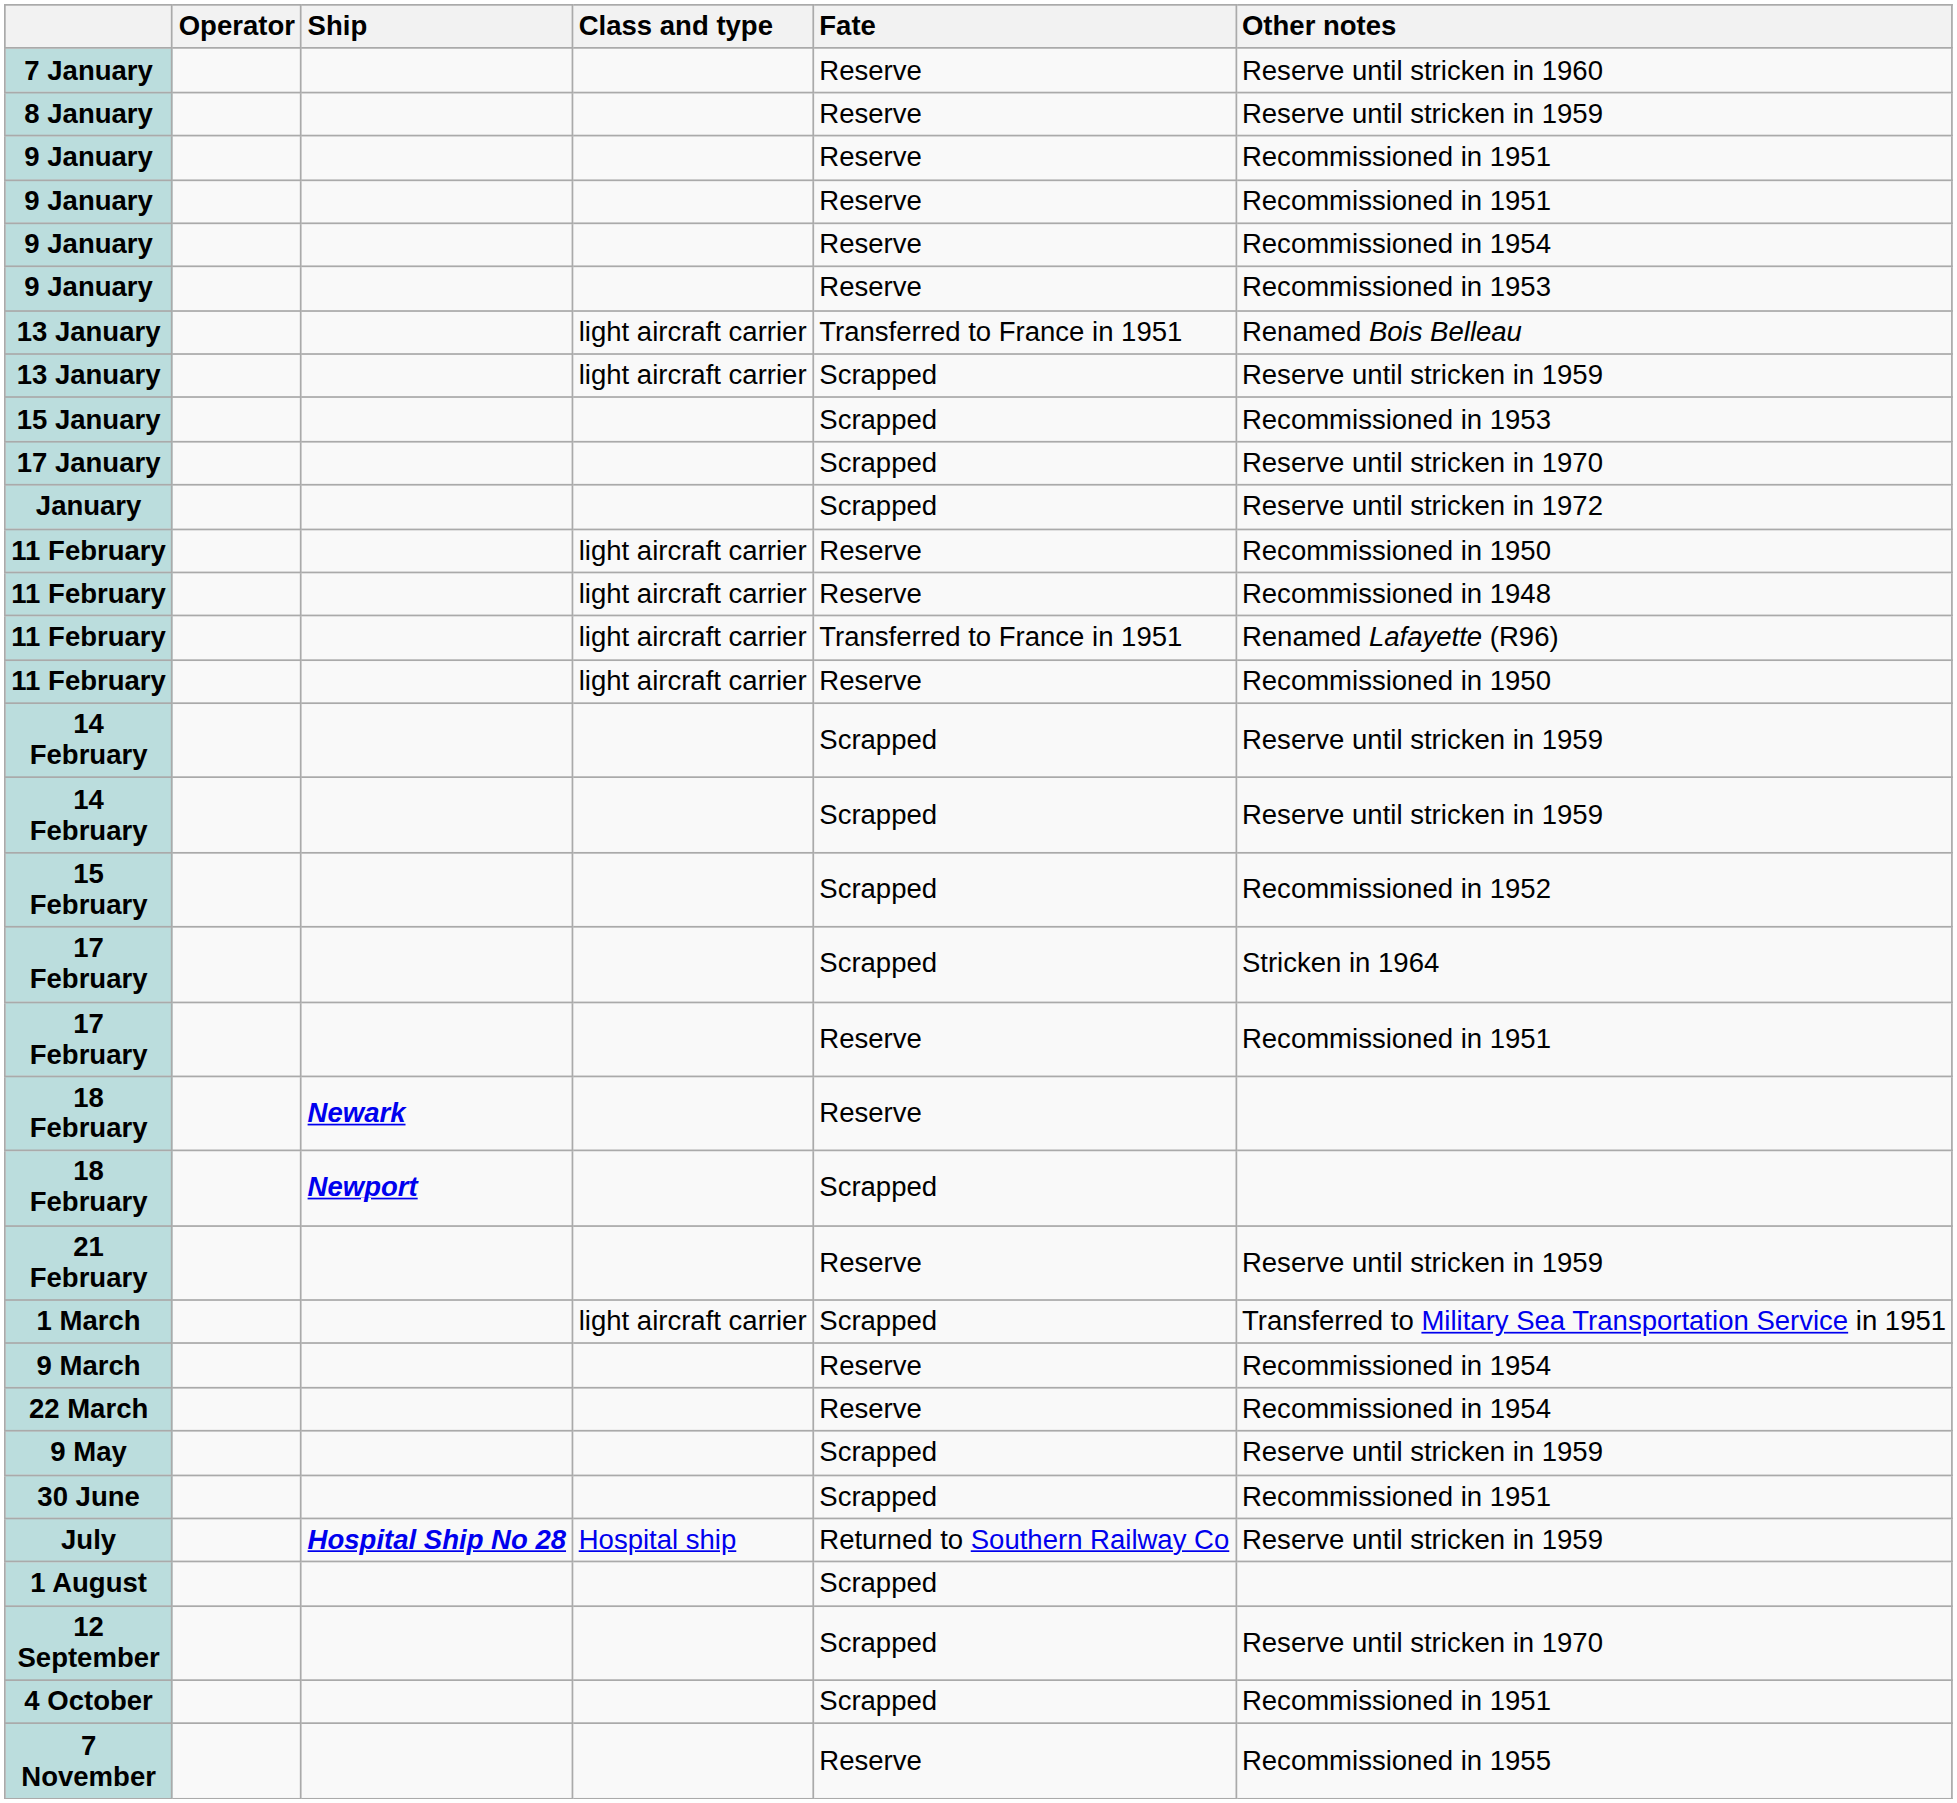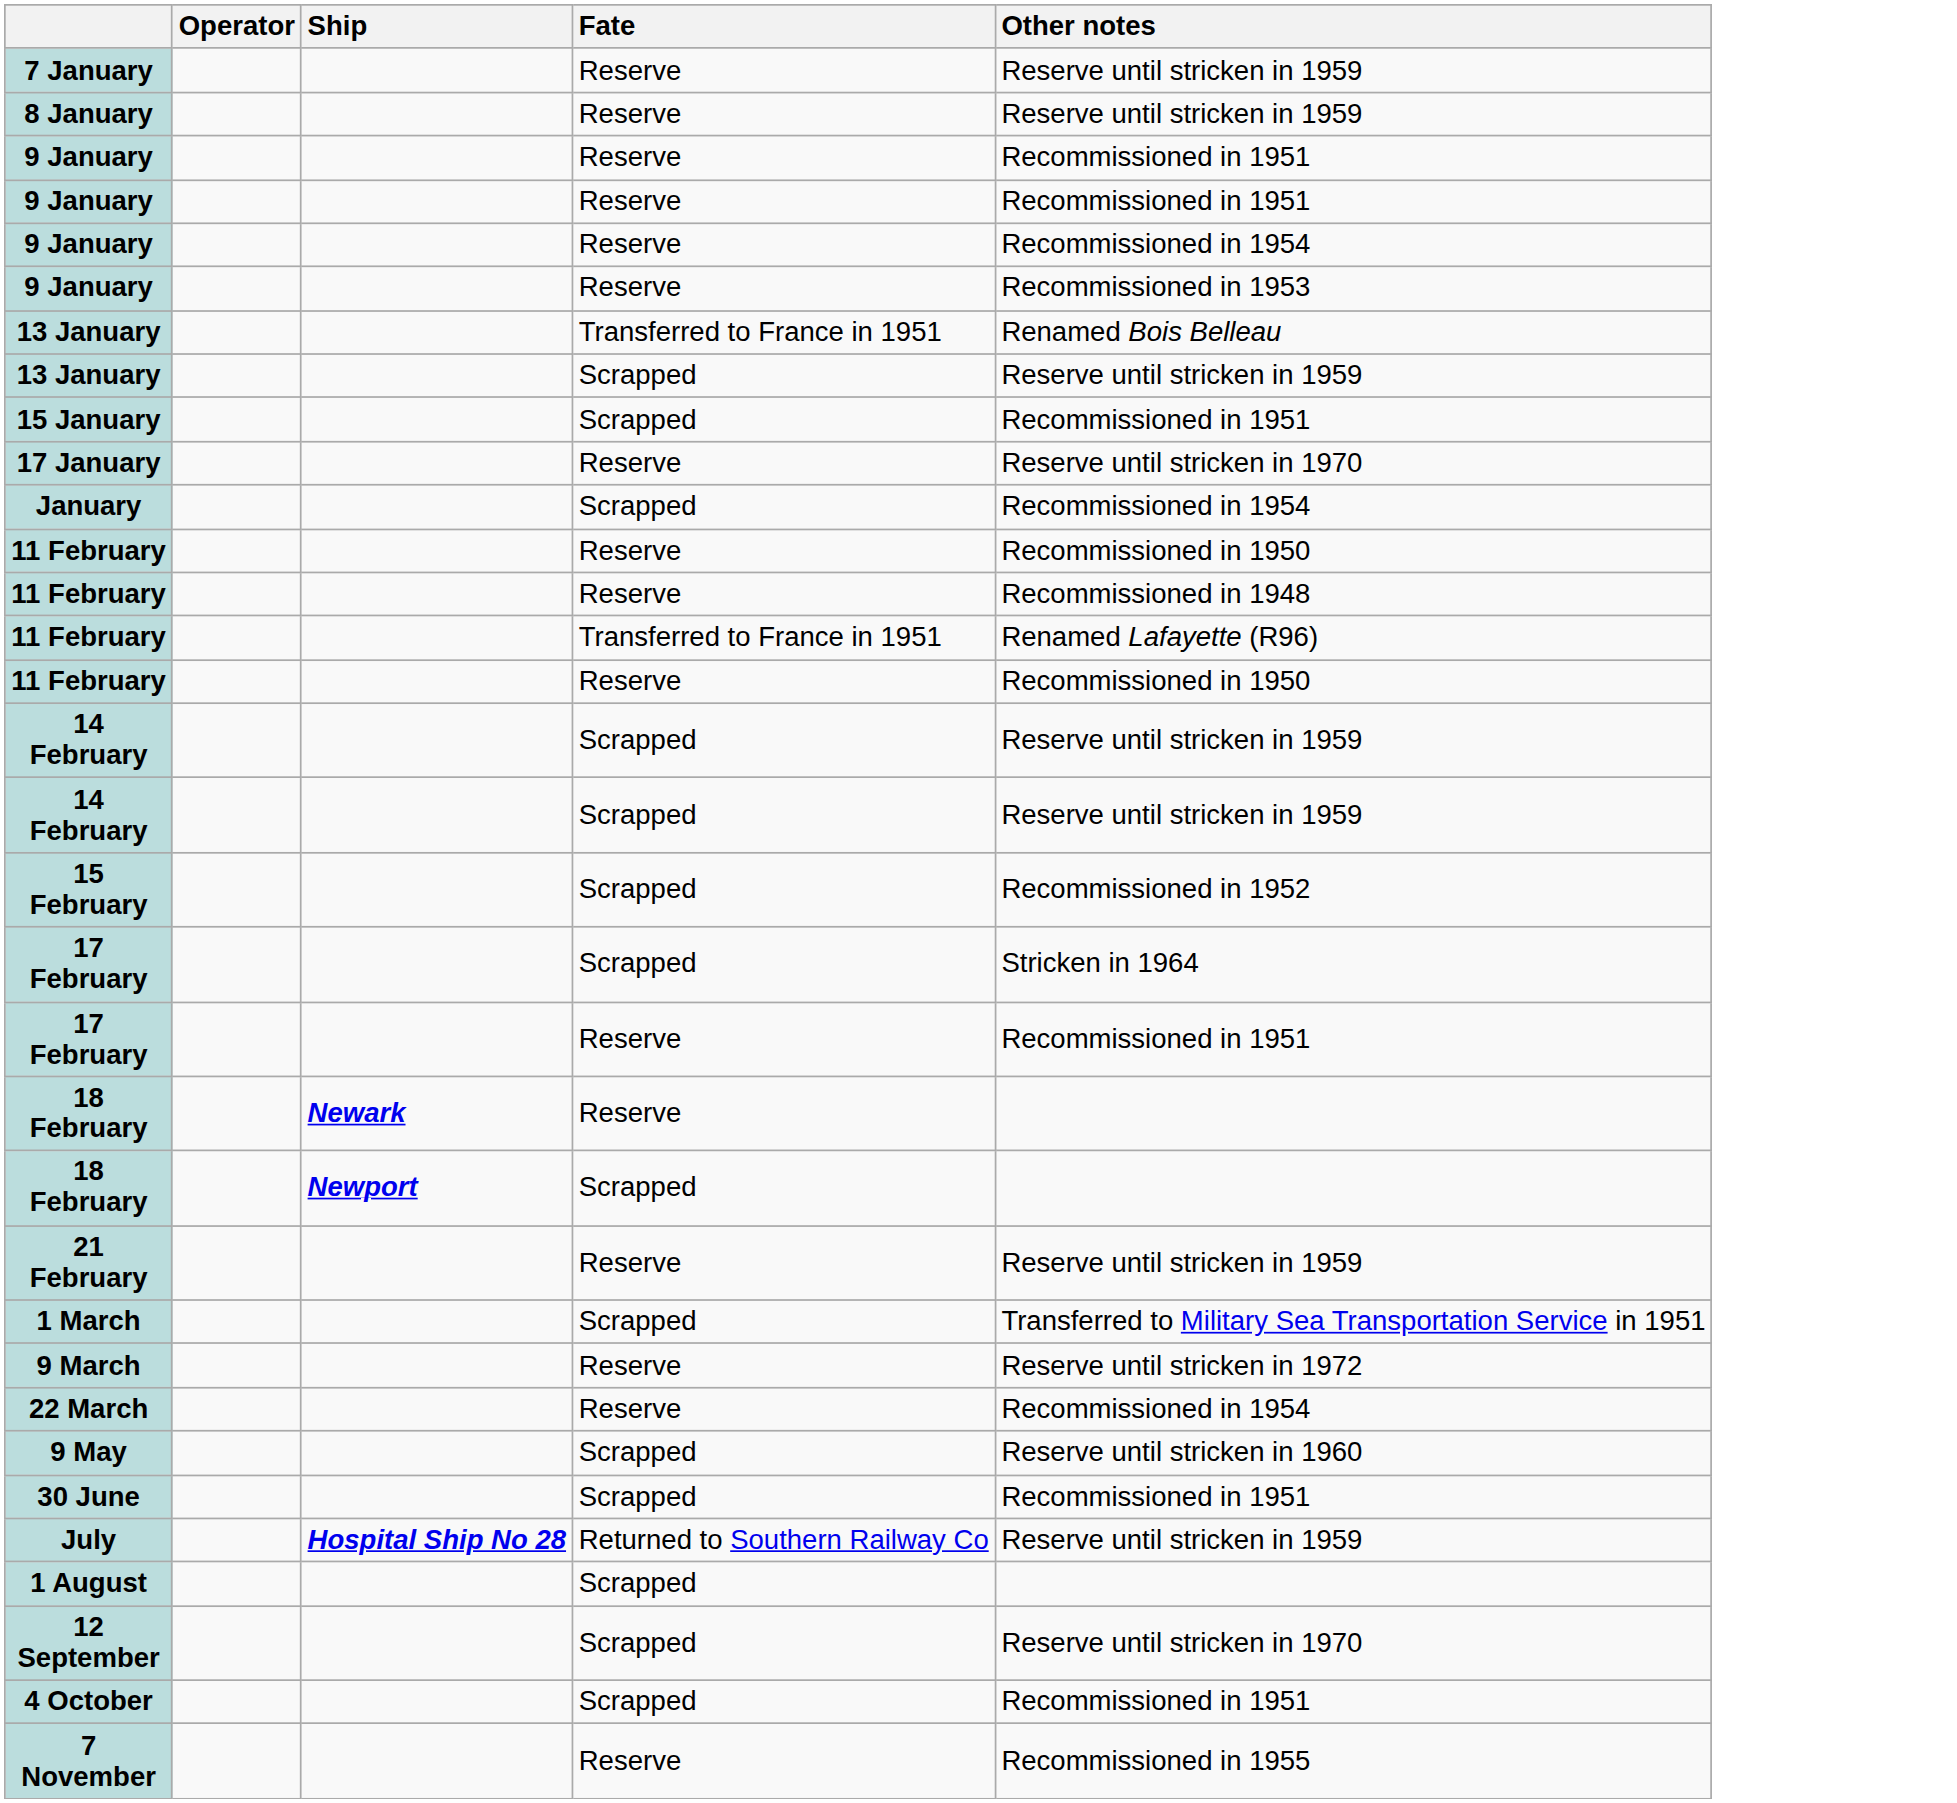- column: Class and type | light aircraft carrier | light aircraft carrier | light aircraft carrier | light aircraft carrier | light aircraft carrier | light aircraft carrier | light aircraft carrier | Hospital ship
7 January | Other notes: Reserve until stricken in 1960 -> Reserve until stricken in 1959
15 January | Other notes: Recommissioned in 1953 -> Recommissioned in 1951
17 January | Fate: Scrapped -> Reserve
January | Other notes: Reserve until stricken in 1972 -> Recommissioned in 1954
9 March | Other notes: Recommissioned in 1954 -> Reserve until stricken in 1972
9 May | Other notes: Reserve until stricken in 1959 -> Reserve until stricken in 1960
